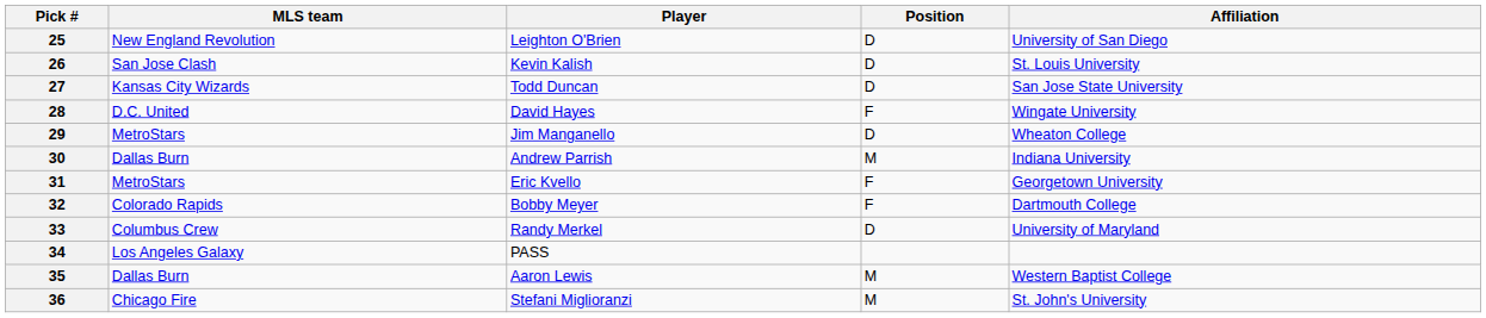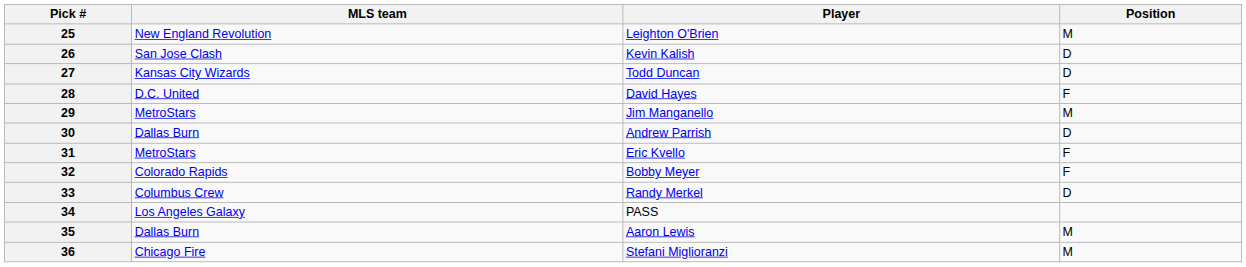- column: Affiliation | University of San Diego | St. Louis University | San Jose State University | Wingate University | Wheaton College | Indiana University | Georgetown University | Dartmouth College | University of Maryland | Western Baptist College | St. John's University
25 | Position: D -> M
29 | Position: D -> M
30 | Position: M -> D
